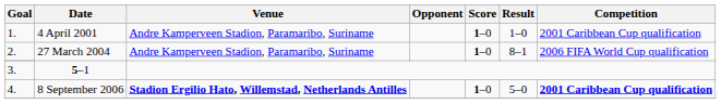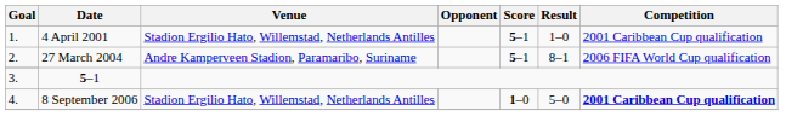4 April 2001 | Venue: Andre Kamperveen Stadion, Paramaribo, Suriname -> Stadion Ergilio Hato, Willemstad, Netherlands Antilles
4 April 2001 | Score: 1–0 -> 5–1
2. / 27 March 2004 | Score: 1–0 -> 5–1
8 September 2006 | Venue: bold -> normal
